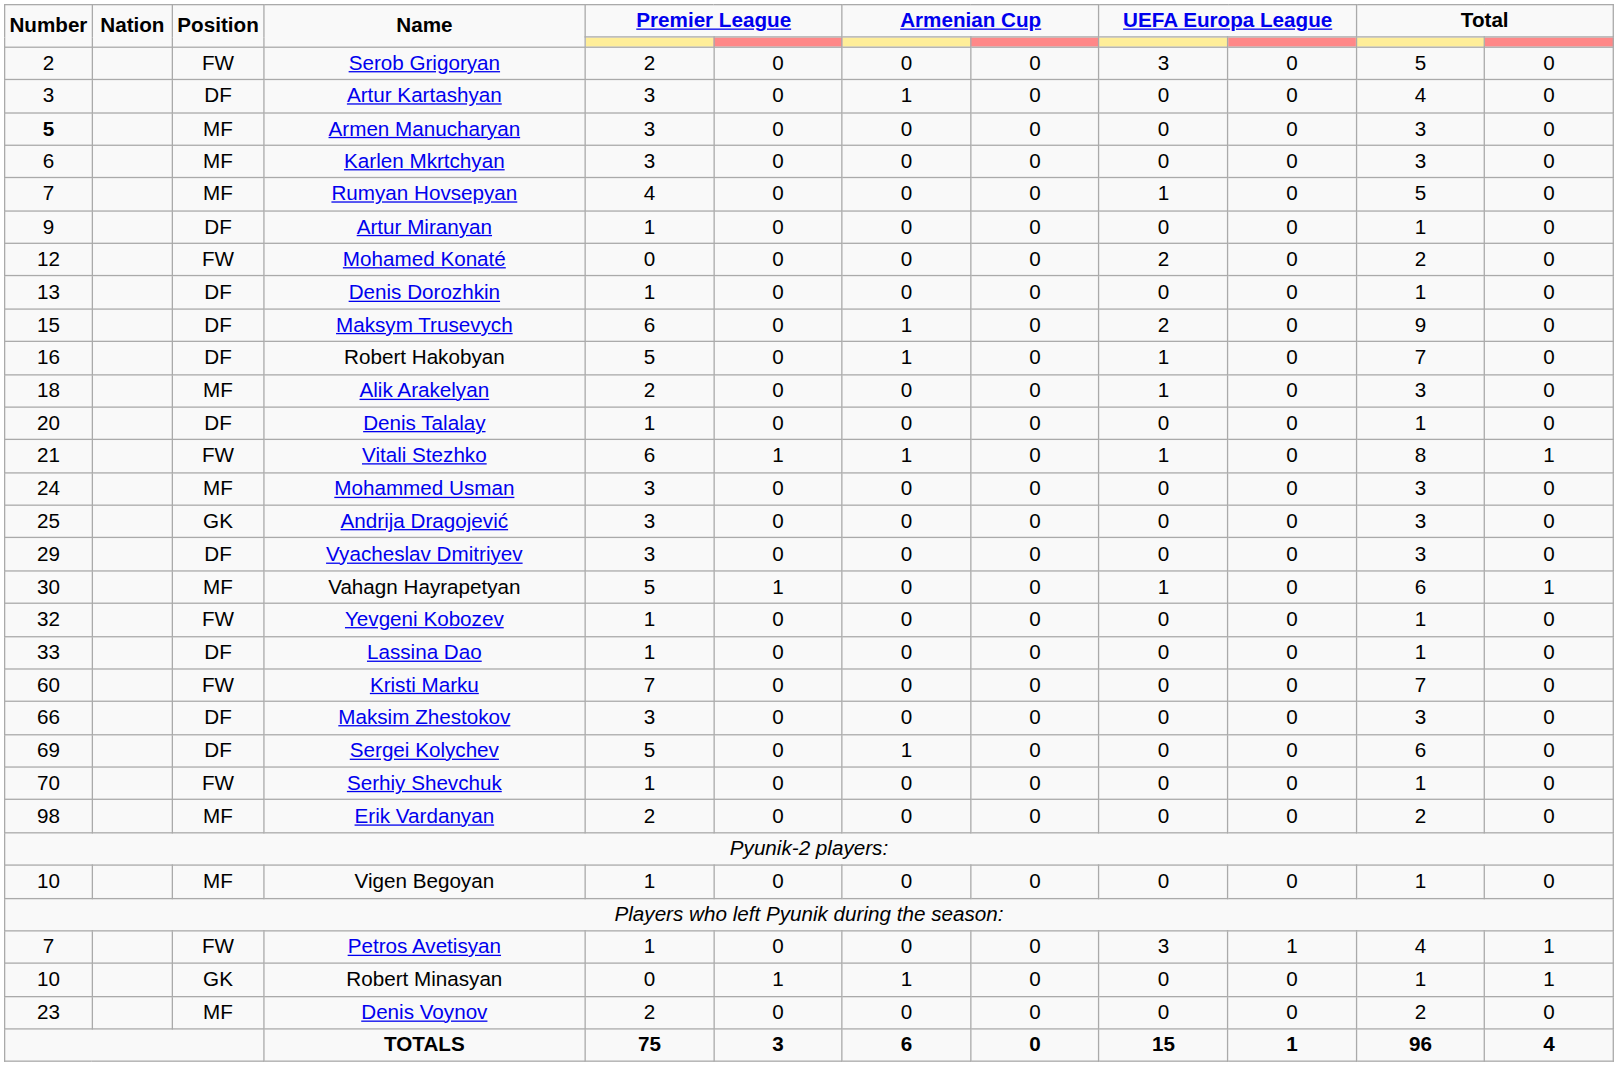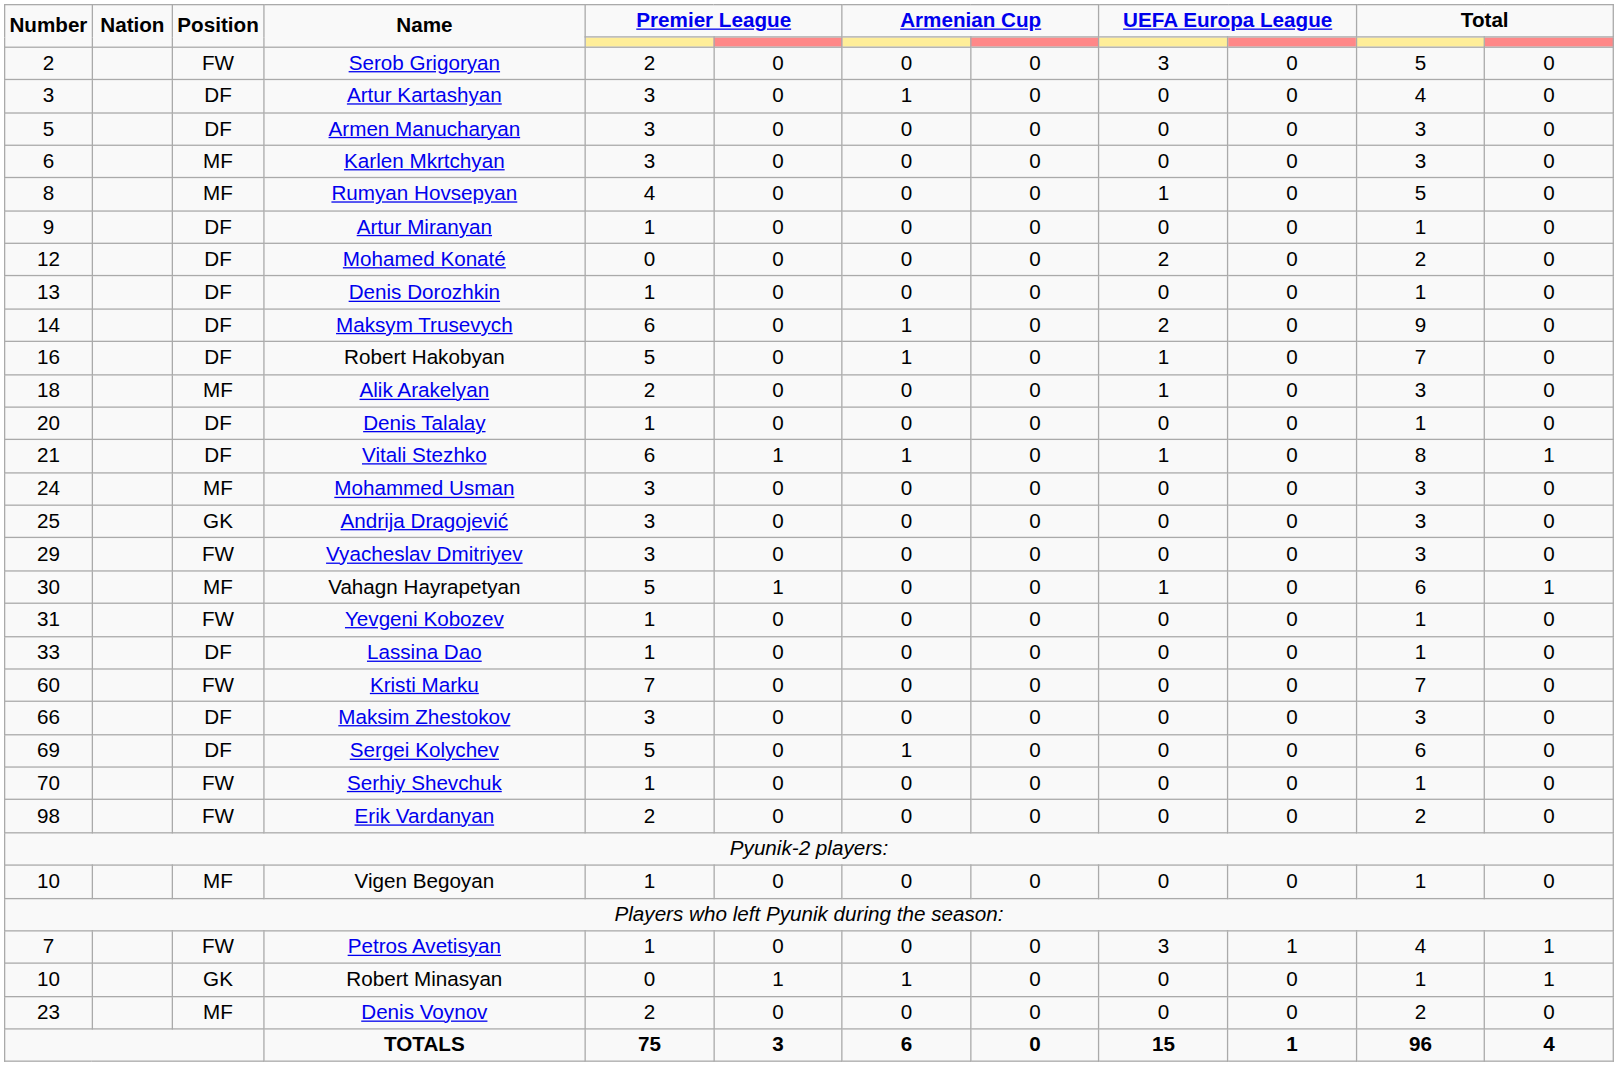Armen Manucharyan | Number: bold -> normal
Armen Manucharyan | Position: MF -> DF
Rumyan Hovsepyan | Number: 7 -> 8
Mohamed Konaté | Position: FW -> DF
Maksym Trusevych | Number: 15 -> 14
Vitali Stezhko | Position: FW -> DF
Vyacheslav Dmitriyev | Position: DF -> FW
Yevgeni Kobozev | Number: 32 -> 31
Erik Vardanyan | Position: MF -> FW
